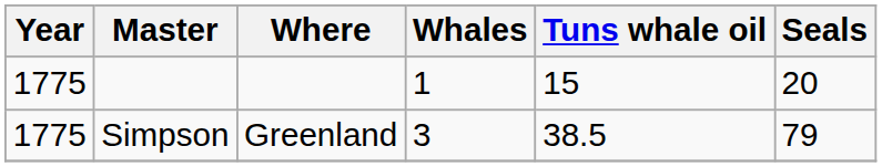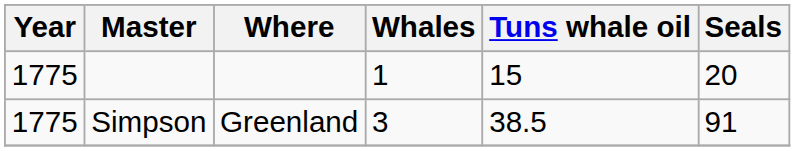Simpson | Seals: 79 -> 91
